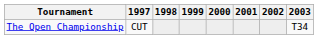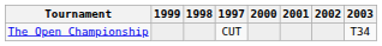columns swapped: 1997 <-> 1999
